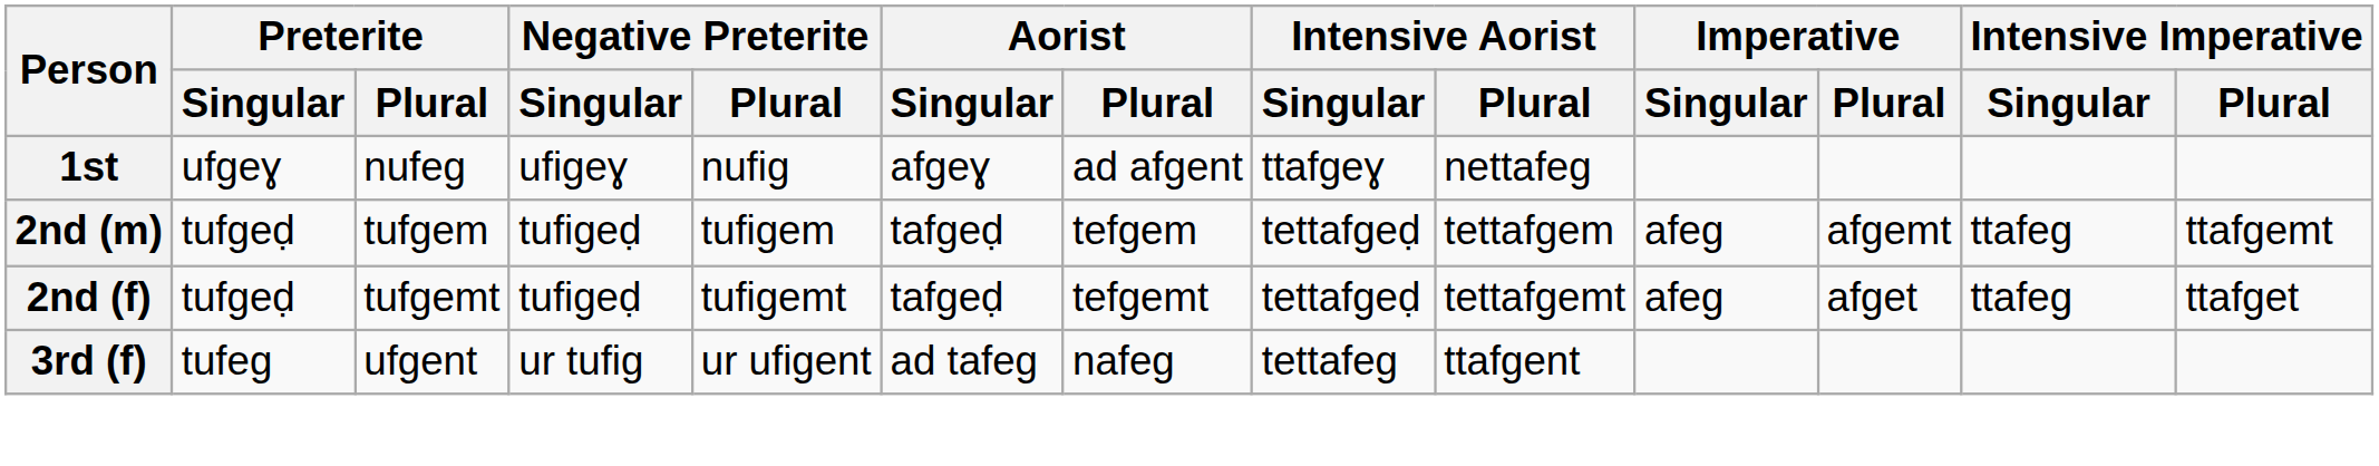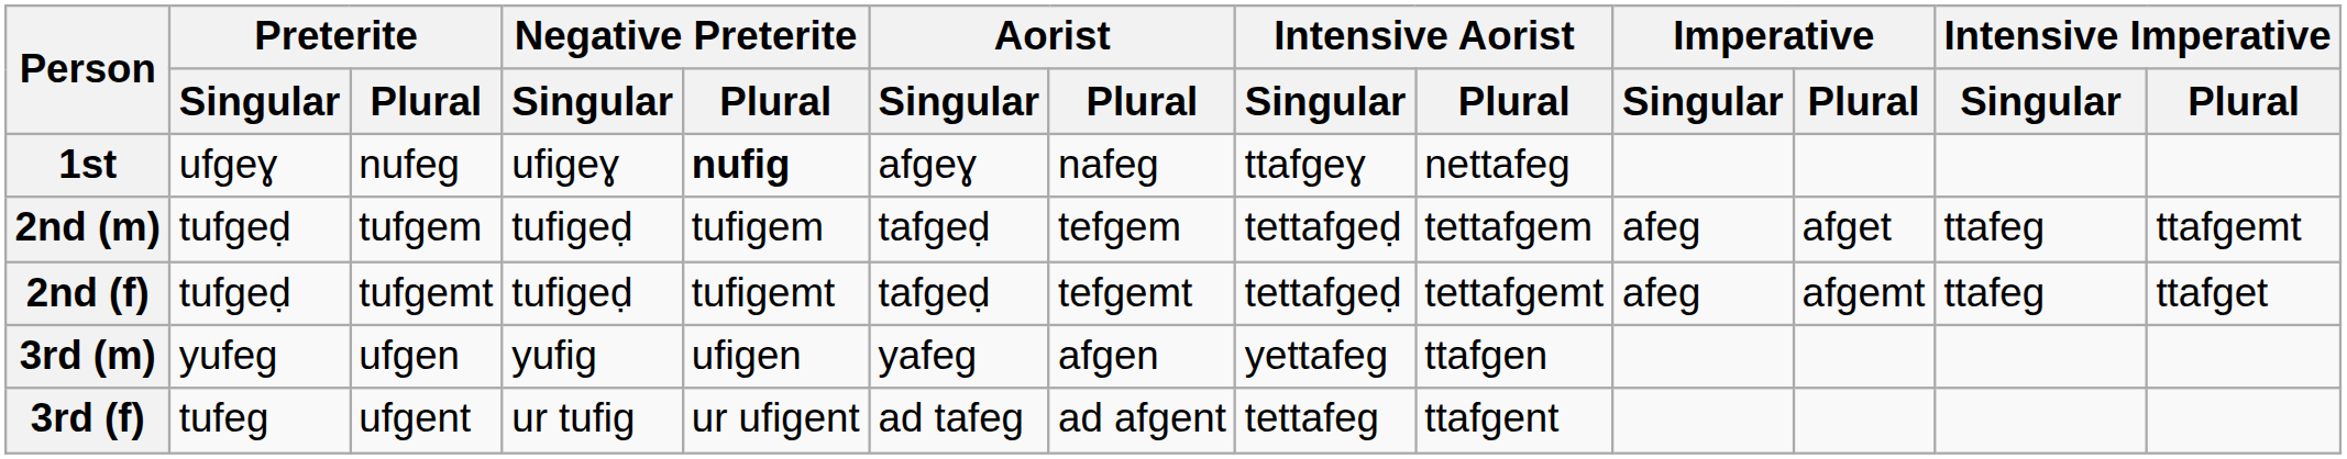1st | Negative Preterite / Plural: normal -> bold
1st | Aorist / Plural: ad afgent -> nafeg
2nd (m) | Imperative / Plural: afgemt -> afget
2nd (f) | Imperative / Plural: afget -> afgemt
+ row: 3rd (m) | yufeg | ufgen | yufig | ufigen | yafeg | afgen | yettafeg | ttafgen
3rd (f) | Aorist / Plural: nafeg -> ad afgent
